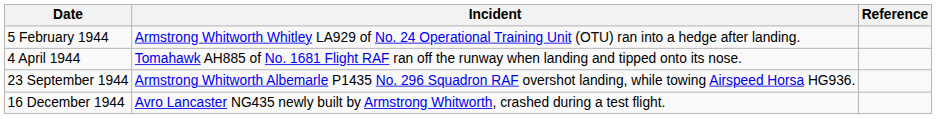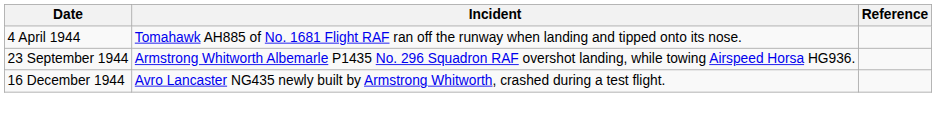- row: 5 February 1944 | Armstrong Whitworth Whitley LA929 of No. 24 Operational Training Unit (OTU) ran into a hedge after landing.
